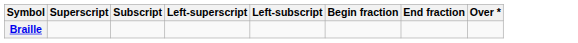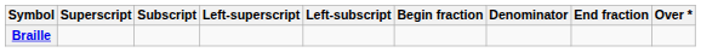+ column: Denominator
